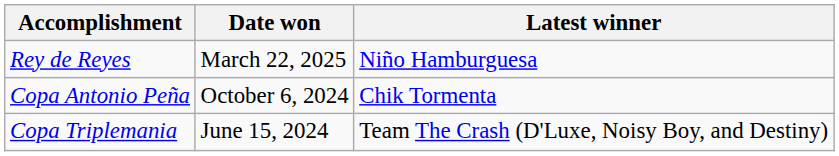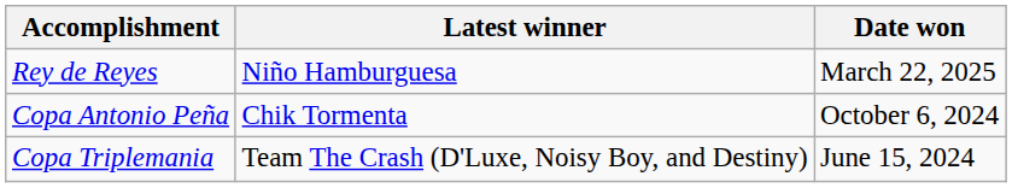columns swapped: Latest winner <-> Date won
